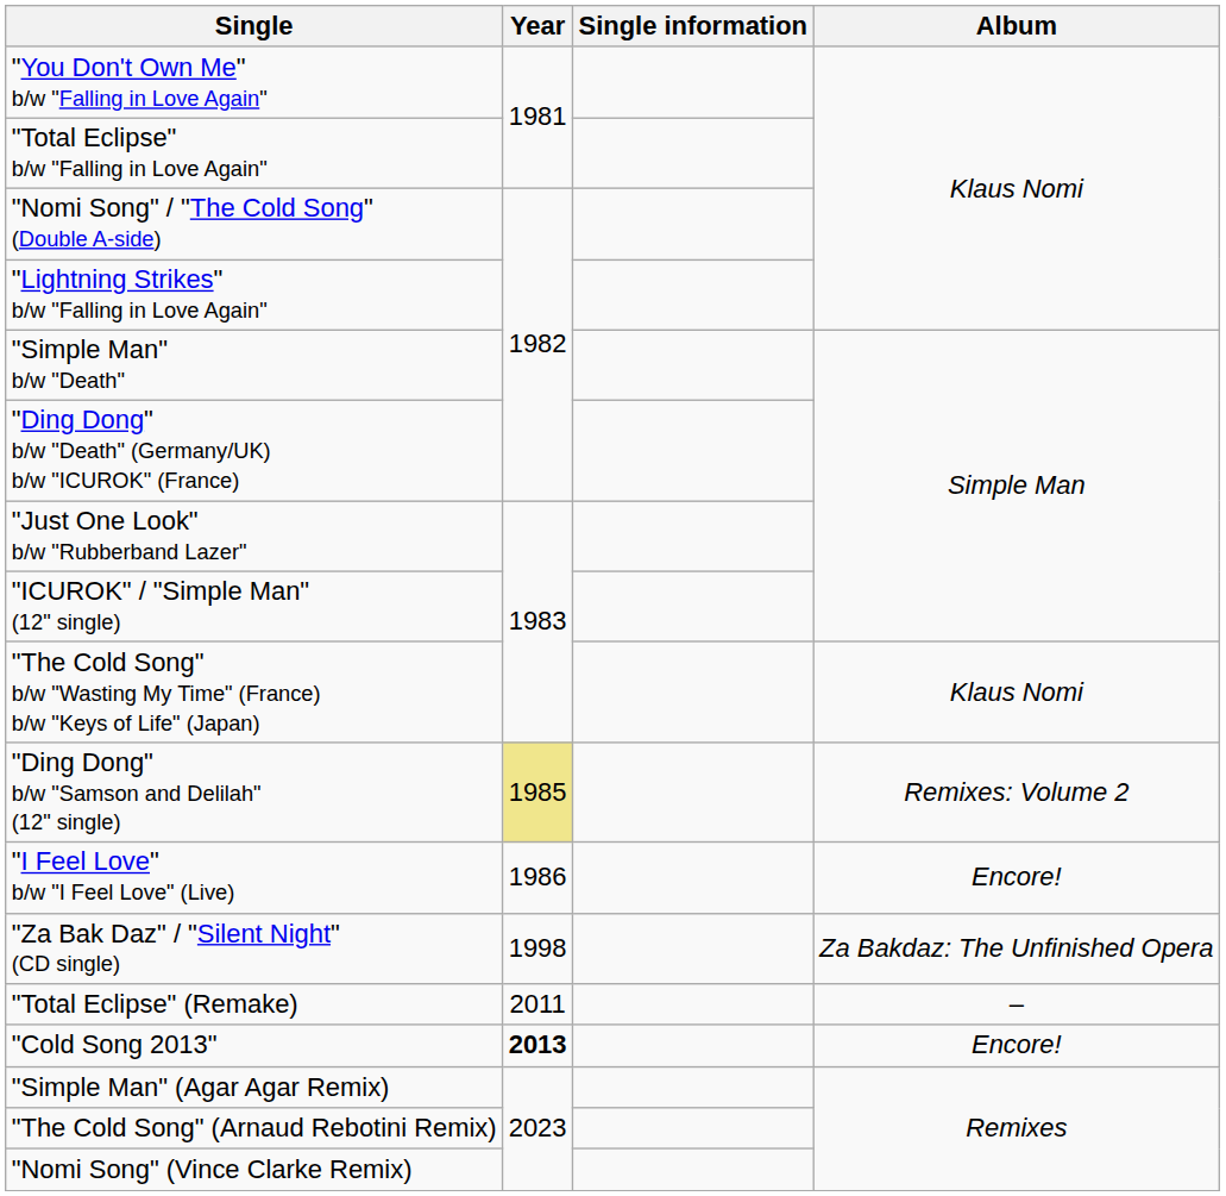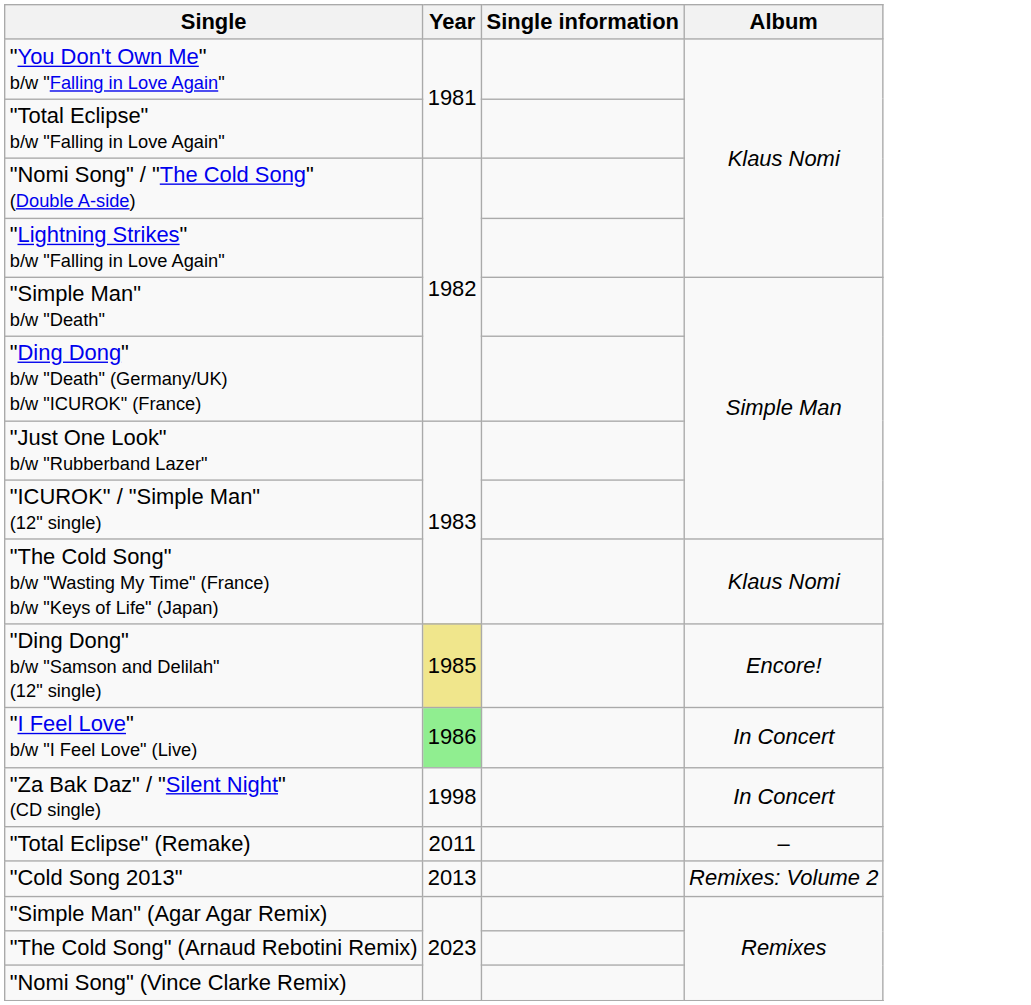"Ding Dong" b/w "Samson and Delilah" (12" single) | Album: Remixes: Volume 2 -> Encore!
"I Feel Love" b/w "I Feel Love" (Live) | Year: no background -> lightgreen background
"I Feel Love" b/w "I Feel Love" (Live) | Album: Encore! -> In Concert
"Za Bak Daz" / "Silent Night" (CD single) | Album: Za Bakdaz: The Unfinished Opera -> In Concert
"Cold Song 2013" | Year: bold -> normal
"Cold Song 2013" | Album: Encore! -> Remixes: Volume 2
